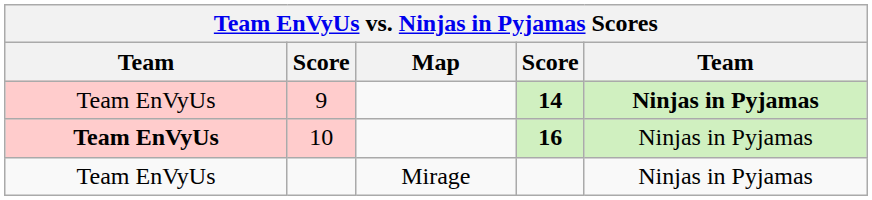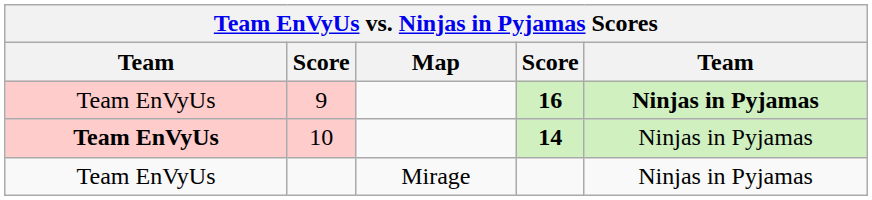9 | column 4: 14 -> 16
10 | column 4: 16 -> 14
